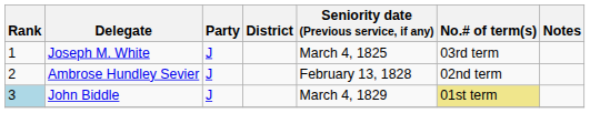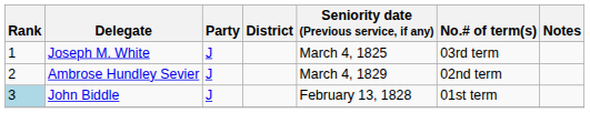Ambrose Hundley Sevier | Seniority date (Previous service, if any): February 13, 1828 -> March 4, 1829
John Biddle | Seniority date (Previous service, if any): March 4, 1829 -> February 13, 1828
John Biddle | No.# of term(s): khaki background -> no background
